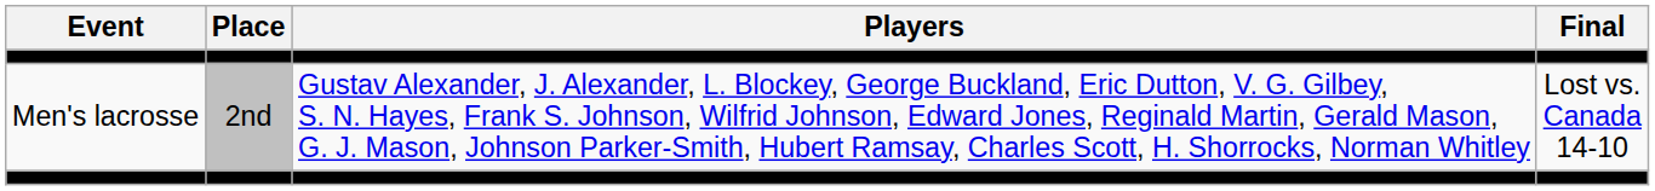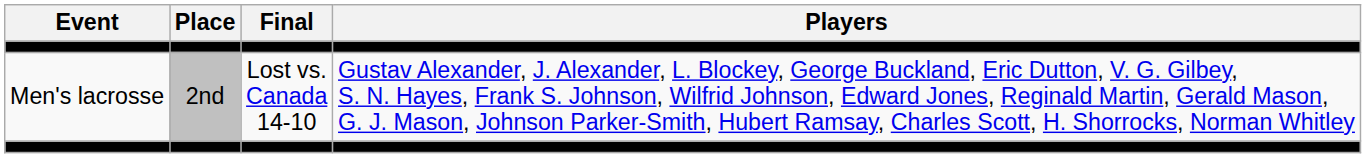columns swapped: Players <-> Final
